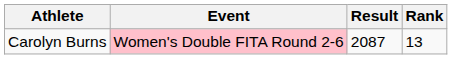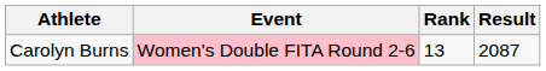columns swapped: Result <-> Rank
